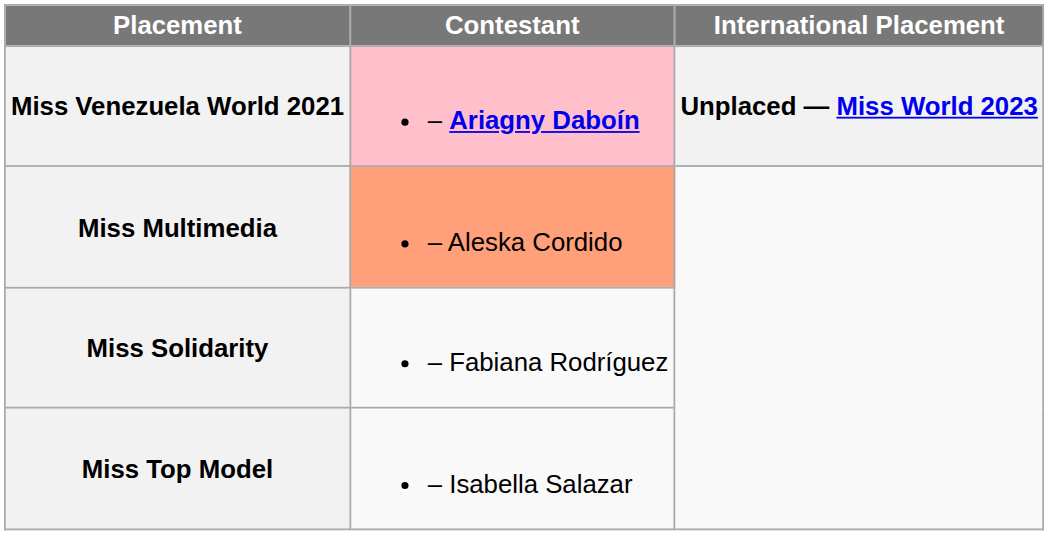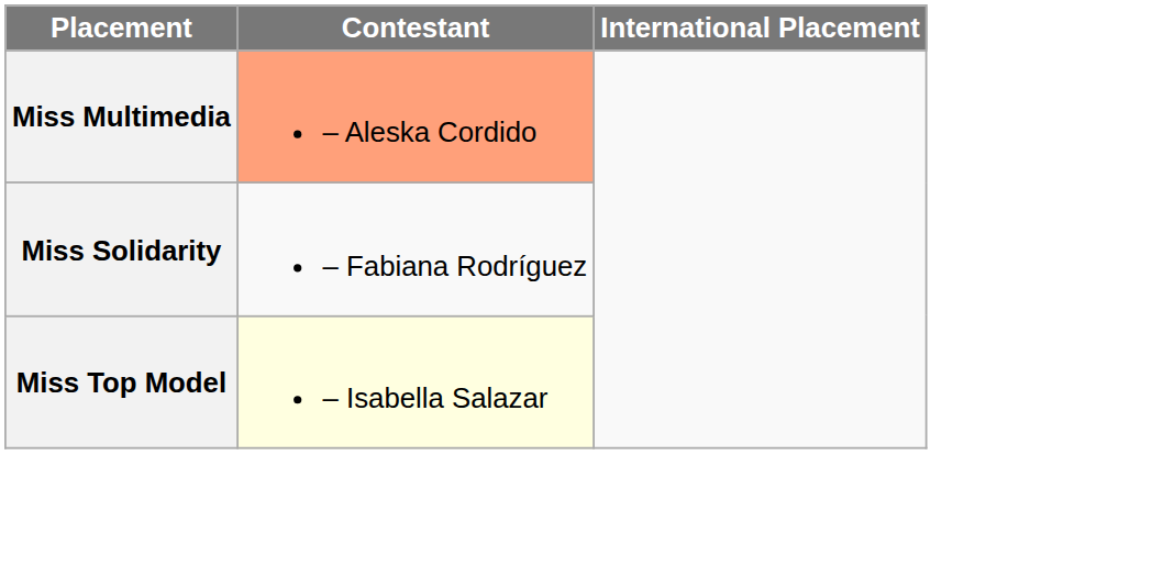- row: Miss Venezuela World 2021 | – Ariagny Daboín | Unplaced — Miss World 2023
Miss Top Model | Contestant: no background -> lightyellow background
